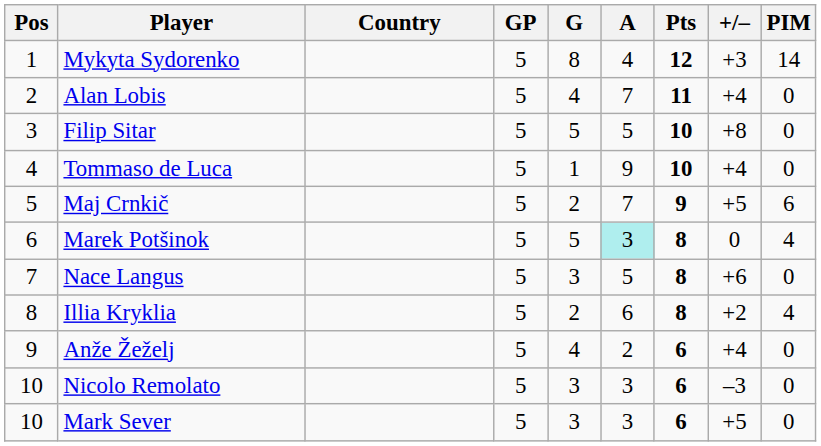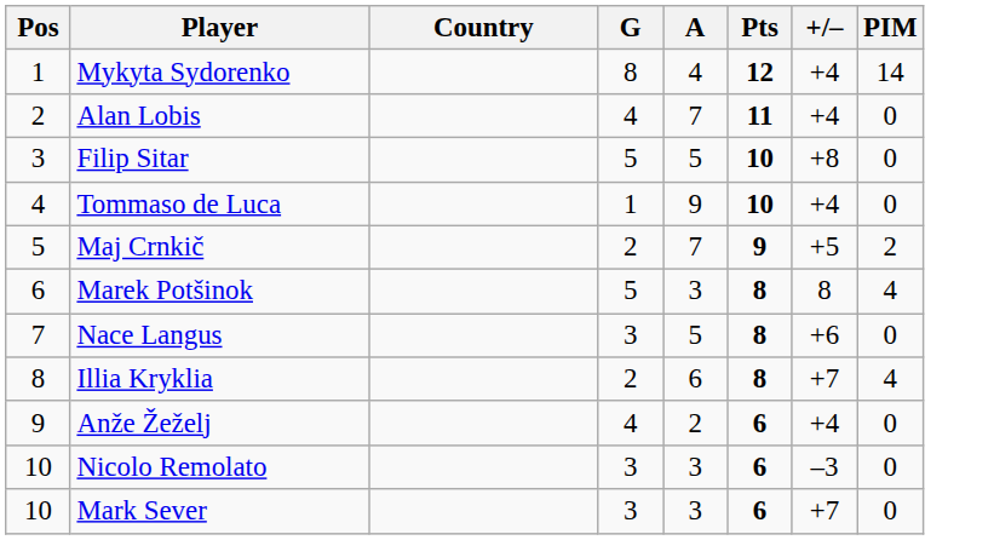- column: GP | 5 | 5 | 5 | 5 | 5 | 5 | 5 | 5 | 5 | 5 | 5
Mykyta Sydorenko | +/–: +3 -> +4
Maj Crnkič | PIM: 6 -> 2
Marek Potšinok | A: paleturquoise background -> no background
Marek Potšinok | +/–: 0 -> 8
Illia Kryklia | +/–: +2 -> +7
Mark Sever | +/–: +5 -> +7
